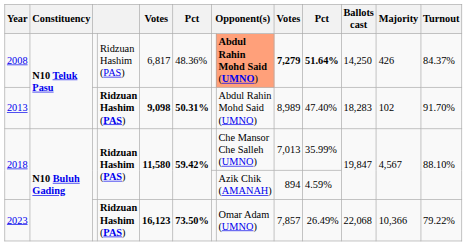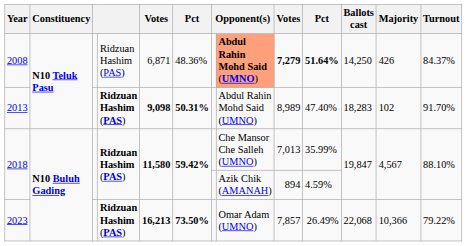2008 | column 5: 6,817 -> 6,871
2023 | column 5: 16,123 -> 16,213
